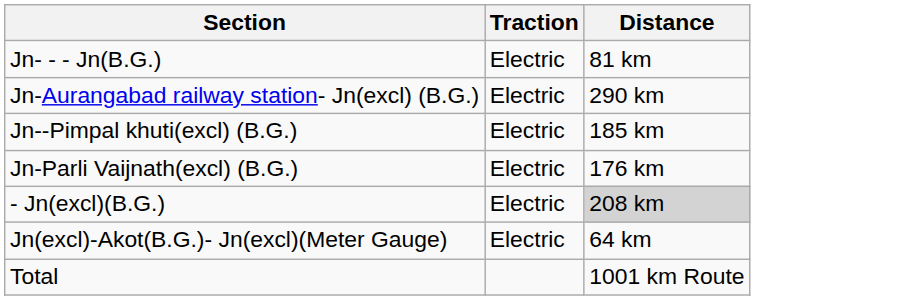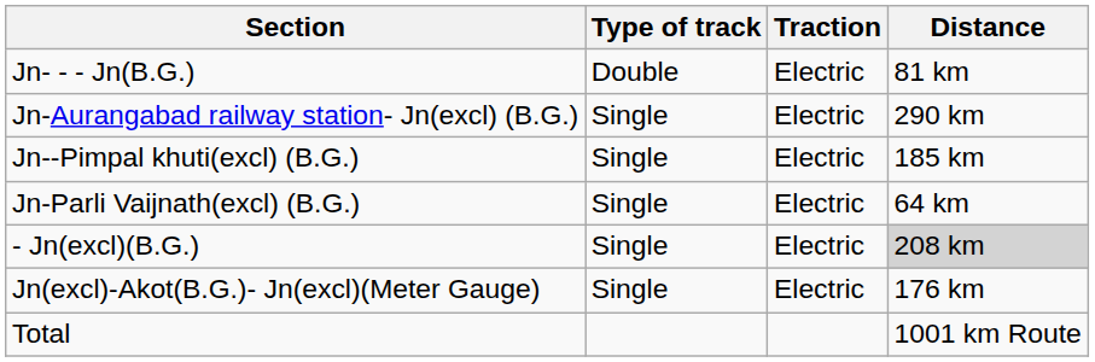+ column: Type of track | Double | Single | Single | Single | Single | Single
Jn-Parli Vaijnath(excl) (B.G.) | Distance: 176 km -> 64 km
Jn(excl)-Akot(B.G.)- Jn(excl)(Meter Gauge) | Distance: 64 km -> 176 km
